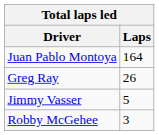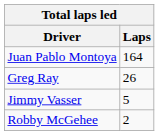Robby McGehee | Laps: 3 -> 2
